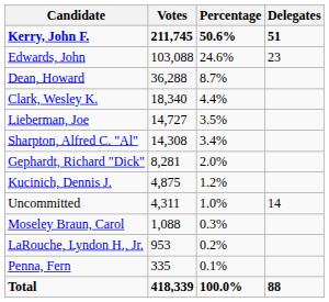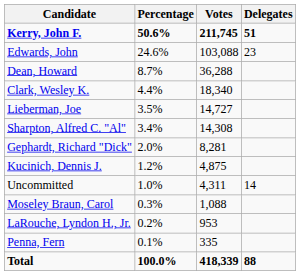columns swapped: Votes <-> Percentage
